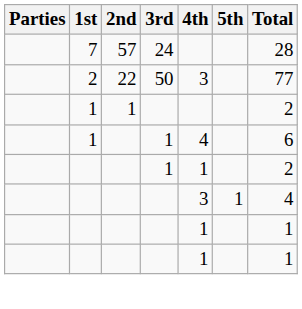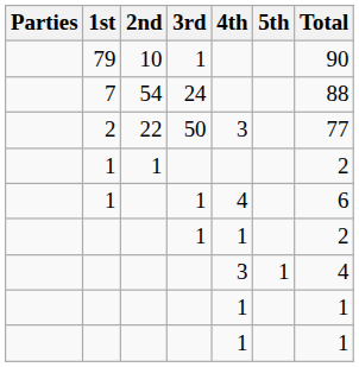+ row: 79 | 10 | 1 | 90
7 | 2nd: 57 -> 54
7 | Total: 28 -> 88
